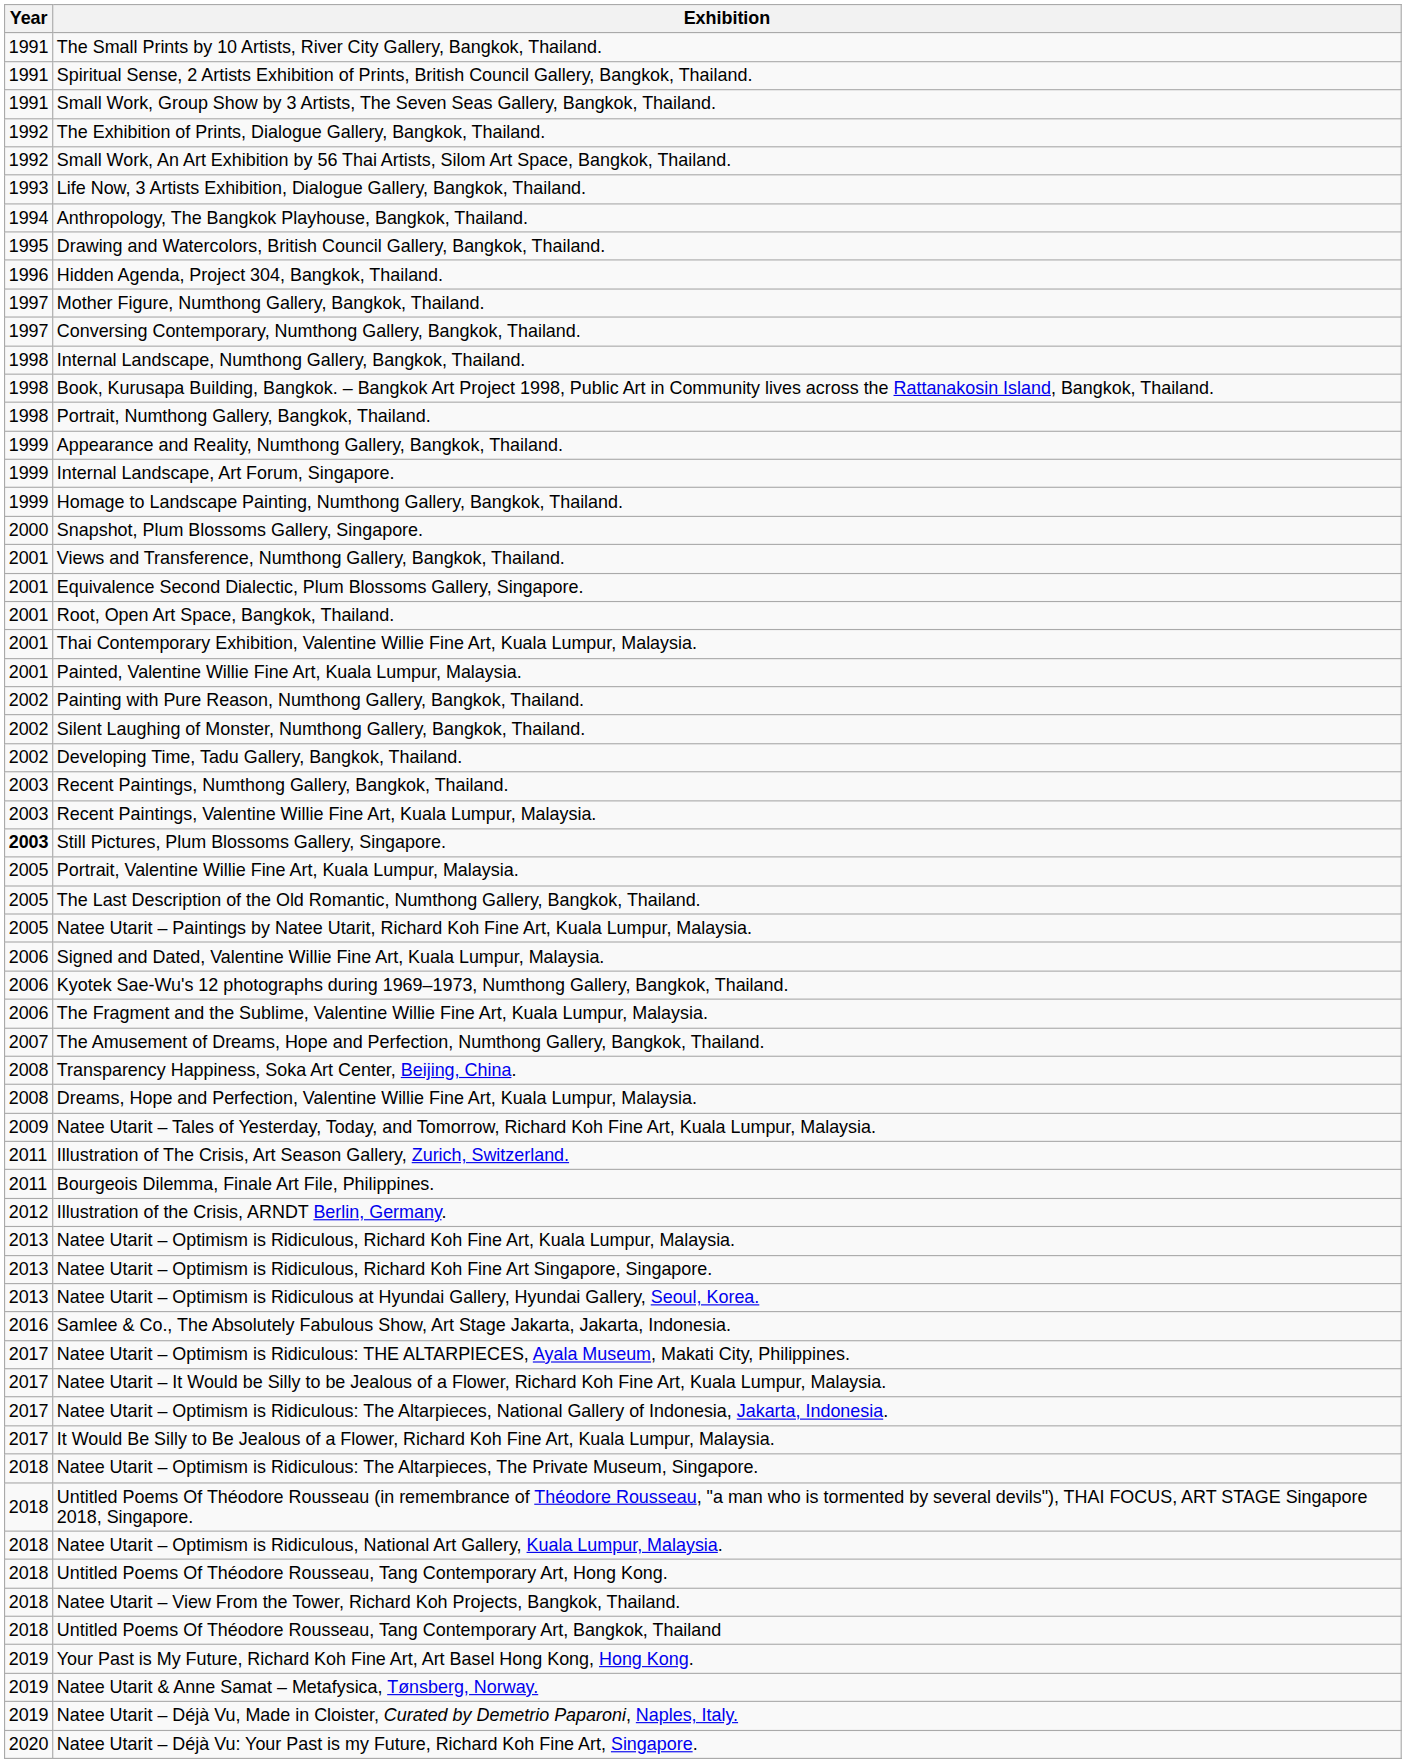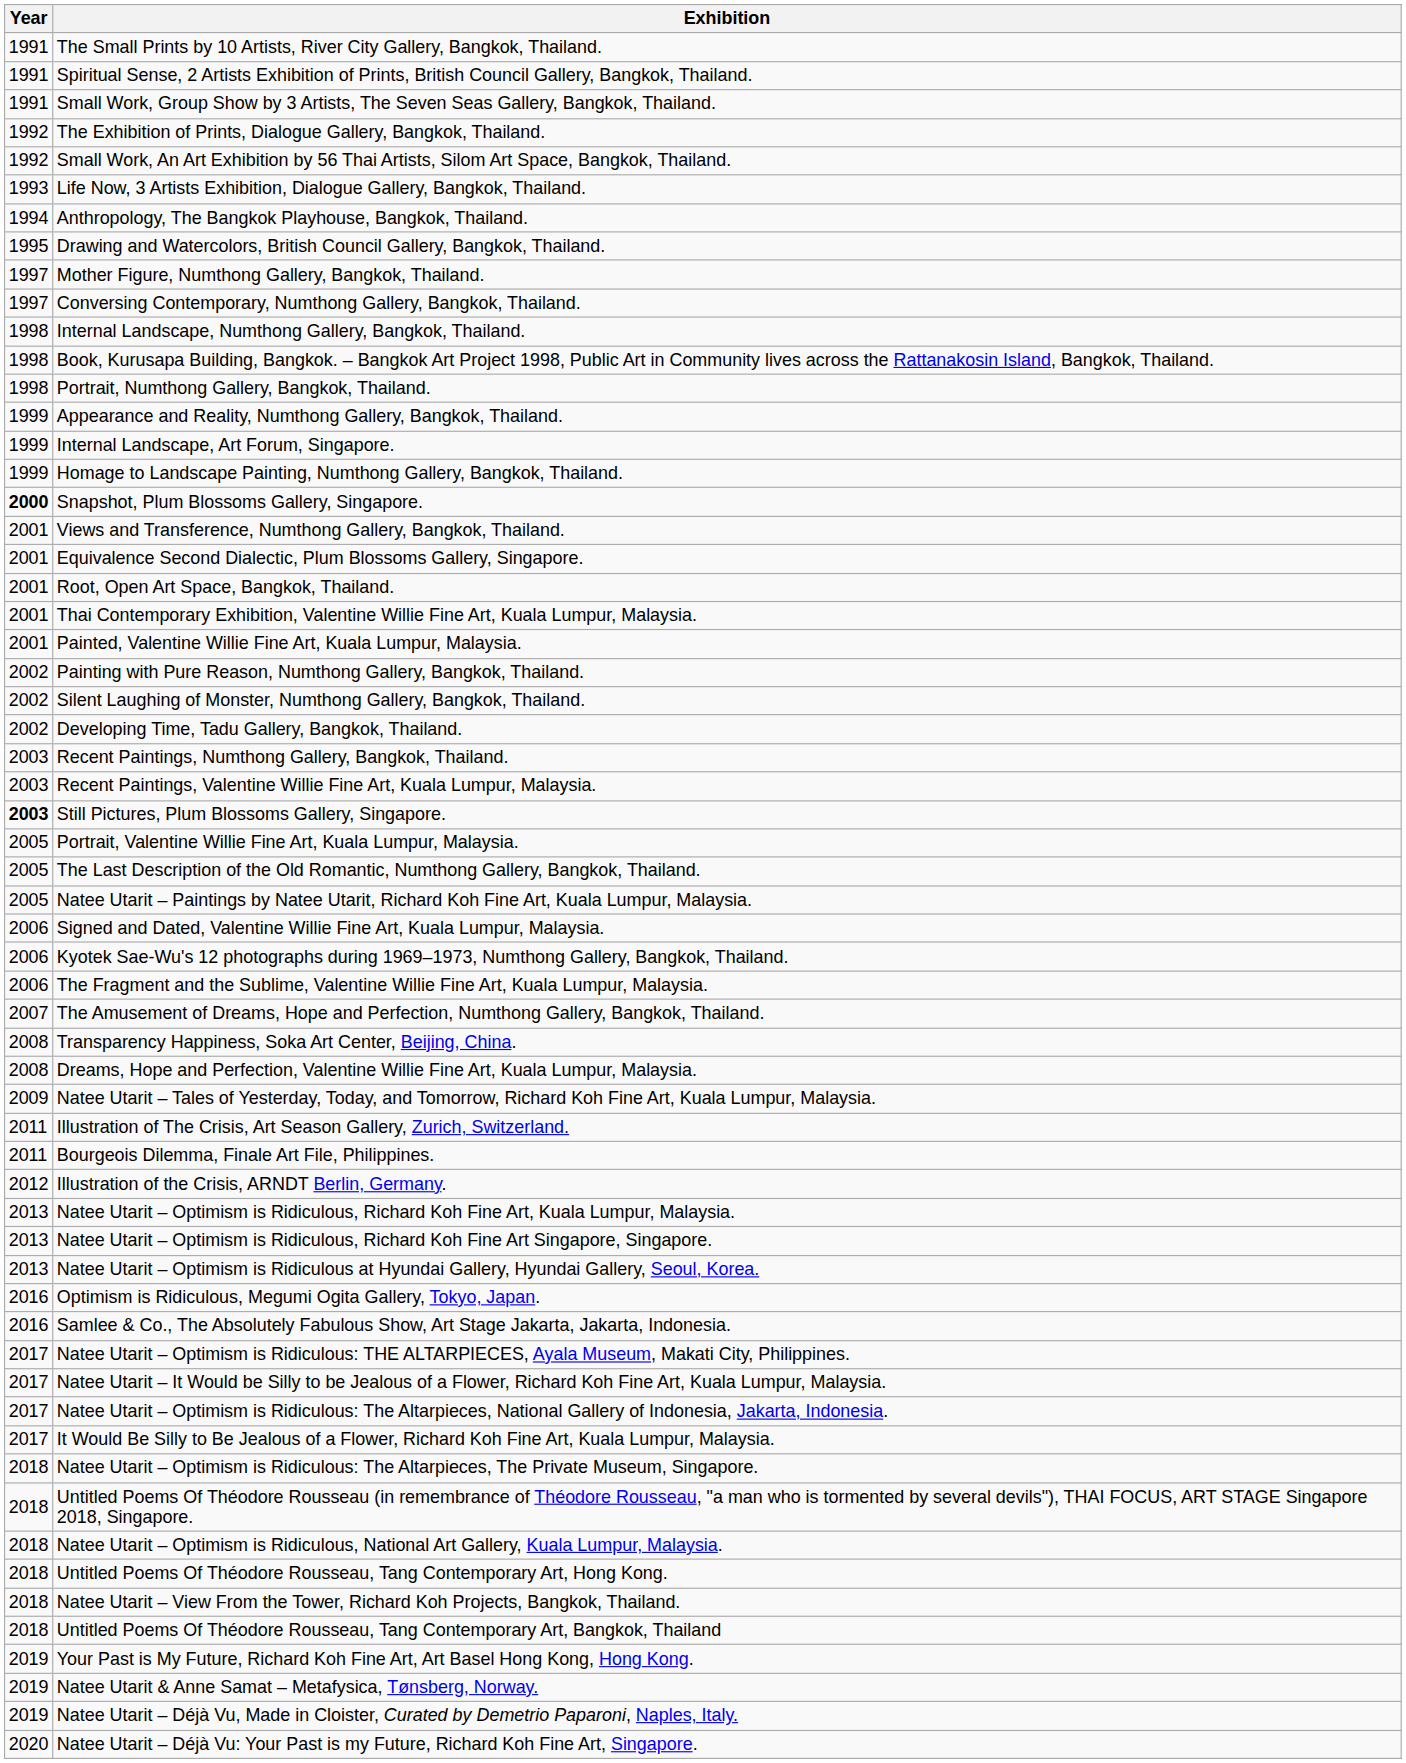- row: 1996 | Hidden Agenda, Project 304, Bangkok, Thailand.
Snapshot, Plum Blossoms Gallery, Singapore. | Year: normal -> bold
+ row: 2016 | Optimism is Ridiculous, Megumi Ogita Gallery, Tokyo, Japan.
